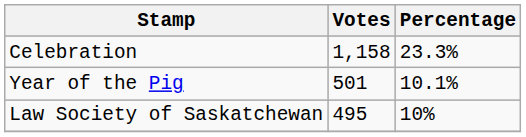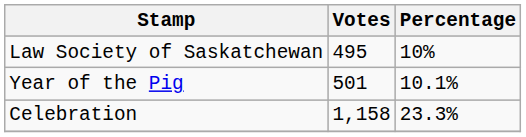rows swapped: Celebration <-> Law Society of Saskatchewan
